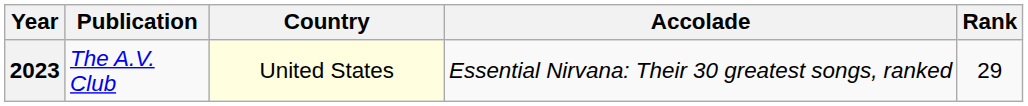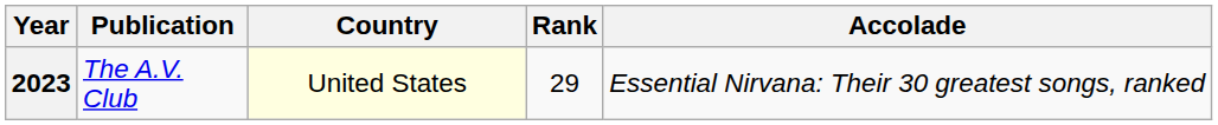columns swapped: Accolade <-> Rank
